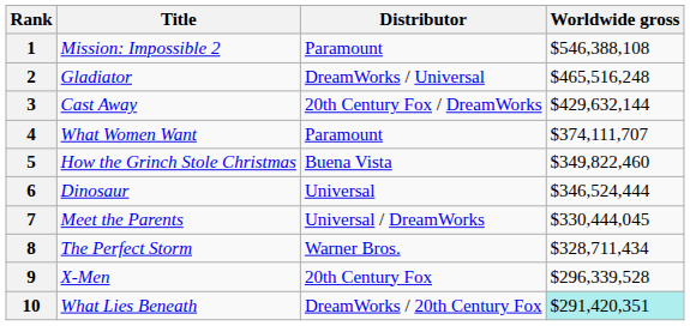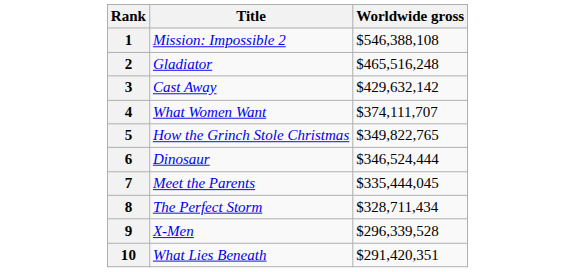- column: Distributor | Paramount | DreamWorks / Universal | 20th Century Fox / DreamWorks | Paramount | Buena Vista | Universal | Universal / DreamWorks | Warner Bros. | 20th Century Fox | DreamWorks / 20th Century Fox
3 | Worldwide gross: $429,632,144 -> $429,632,142
5 | Worldwide gross: $349,822,460 -> $349,822,765
7 | Worldwide gross: $330,444,045 -> $335,444,045
10 | Worldwide gross: paleturquoise background -> no background
